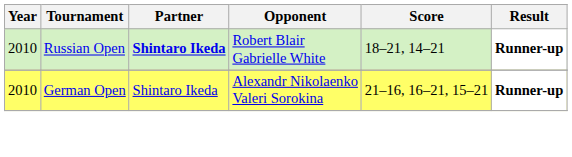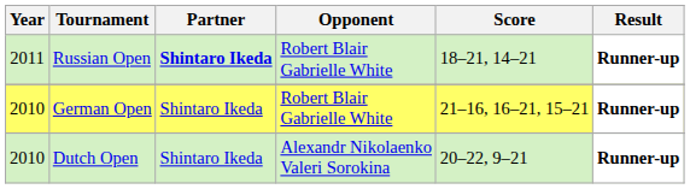Russian Open | Year: 2010 -> 2011
German Open | Opponent: Alexandr Nikolaenko Valeri Sorokina -> Robert Blair Gabrielle White
+ row: 2010 | Dutch Open | Shintaro Ikeda | Alexandr Nikolaenko Valeri Sorokina | 20–22, 9–21 | Runner-up
